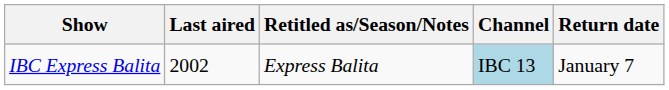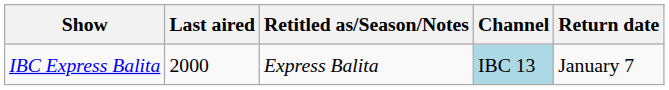IBC Express Balita | Last aired: 2002 -> 2000
